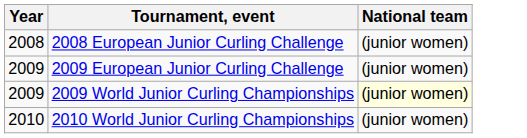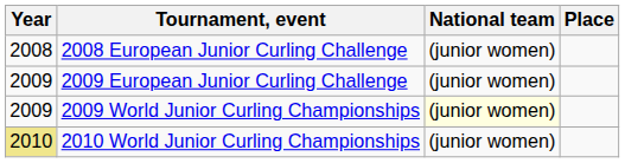+ column: Place
2010 World Junior Curling Championships | Year: no background -> khaki background
